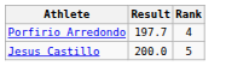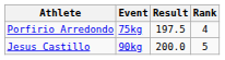+ column: Event | 75kg | 90kg
Porfirio Arredondo | Result: 197.7 -> 197.5
